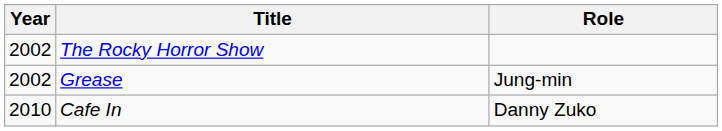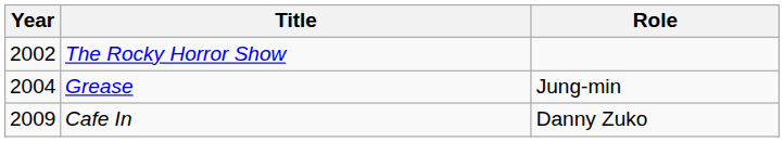Grease | Year: 2002 -> 2004
Cafe In | Year: 2010 -> 2009
